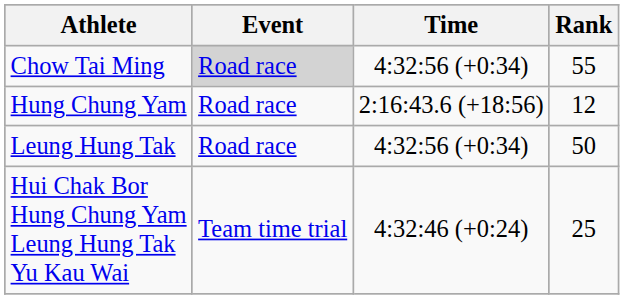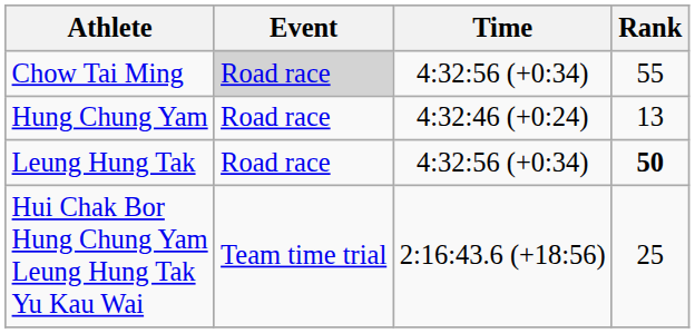Hung Chung Yam | Time: 2:16:43.6 (+18:56) -> 4:32:46 (+0:24)
Hung Chung Yam | Rank: 12 -> 13
Leung Hung Tak | Rank: normal -> bold
Hui Chak Bor Hung Chung Yam Leung Hung Tak Yu Kau Wai | Time: 4:32:46 (+0:24) -> 2:16:43.6 (+18:56)
